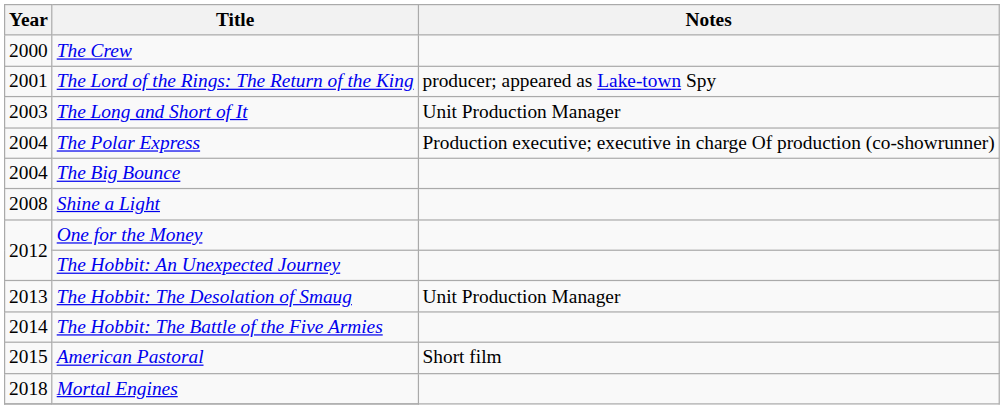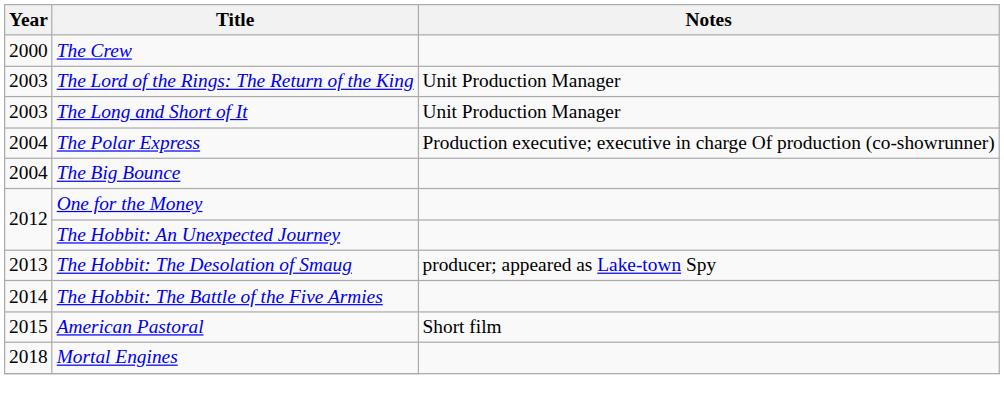The Lord of the Rings: The Return of the King | Year: 2001 -> 2003
The Lord of the Rings: The Return of the King | Notes: producer; appeared as Lake-town Spy -> Unit Production Manager
- row: 2008 | Shine a Light
The Hobbit: The Desolation of Smaug | Notes: Unit Production Manager -> producer; appeared as Lake-town Spy
